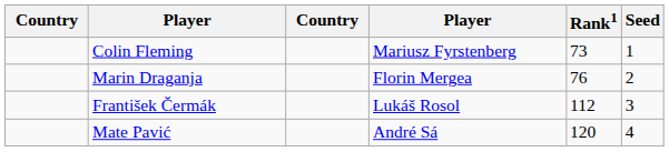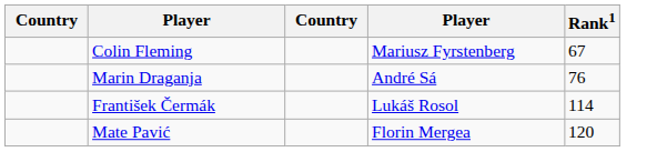- column: Seed | 1 | 2 | 3 | 4
Colin Fleming | Rank1: 73 -> 67
Marin Draganja | column 4: Florin Mergea -> André Sá
František Čermák | Rank1: 112 -> 114
Mate Pavić | column 4: André Sá -> Florin Mergea
